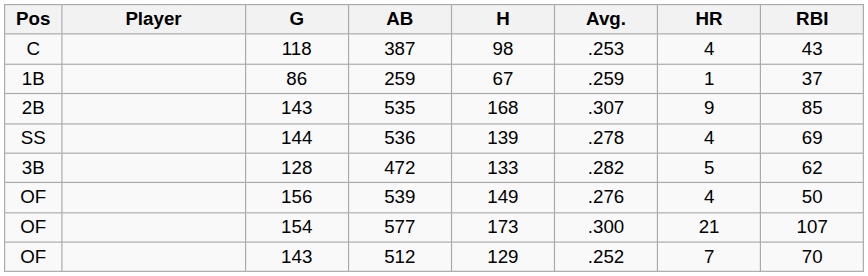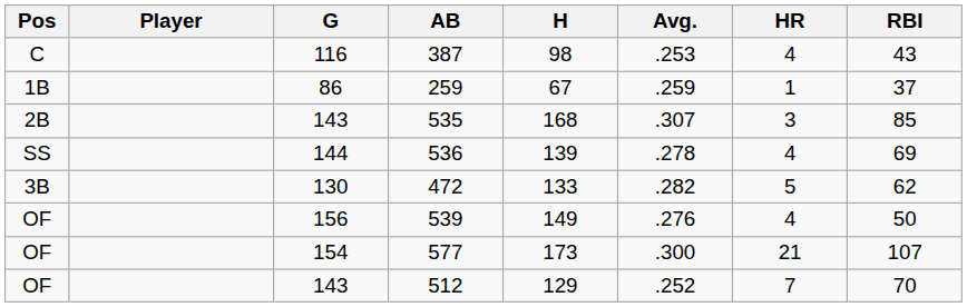387 | G: 118 -> 116
535 | HR: 9 -> 3
472 | G: 128 -> 130
